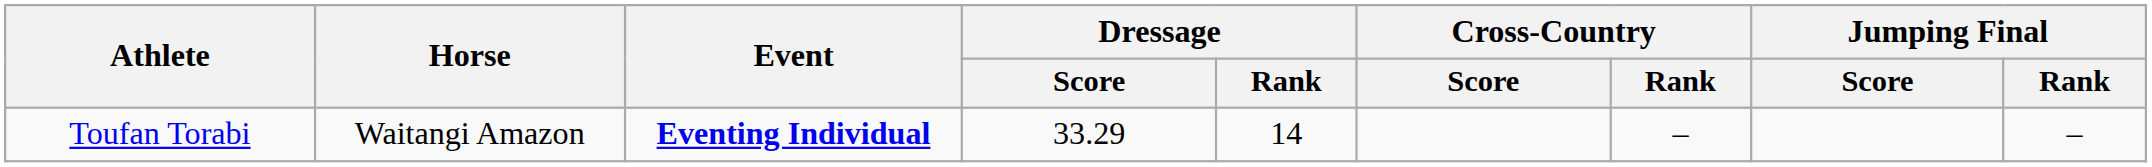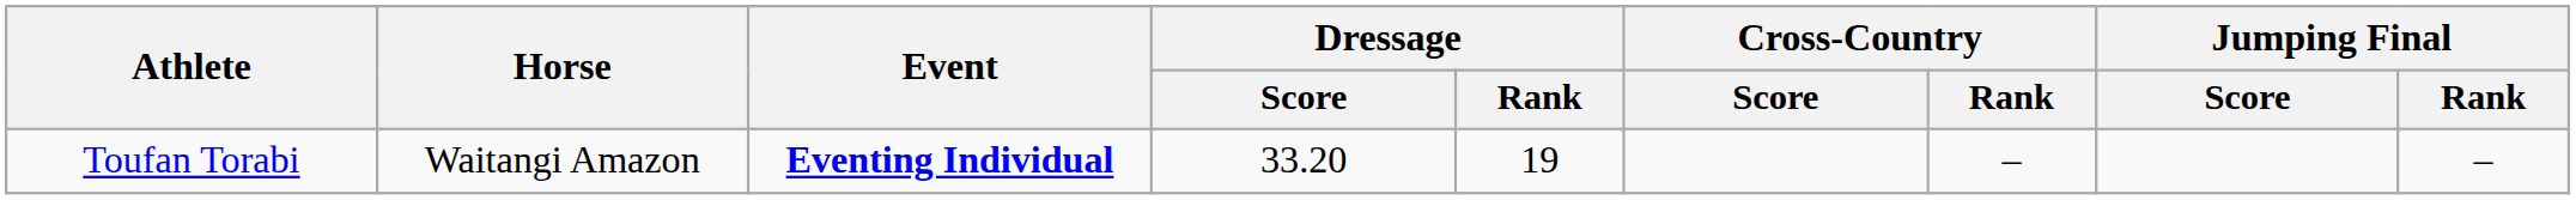Toufan Torabi | Dressage / Score: 33.29 -> 33.20
Toufan Torabi | Dressage / Rank: 14 -> 19
